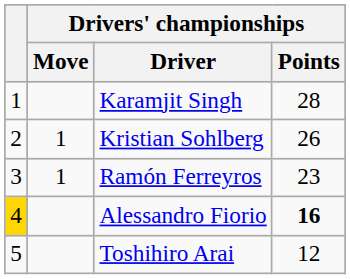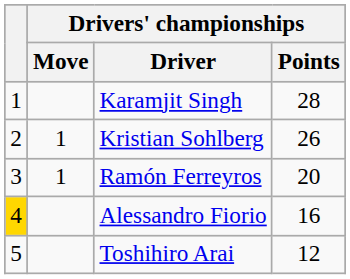Ramón Ferreyros | Drivers' championships / Points: 23 -> 20
Alessandro Fiorio | Drivers' championships / Points: bold -> normal
